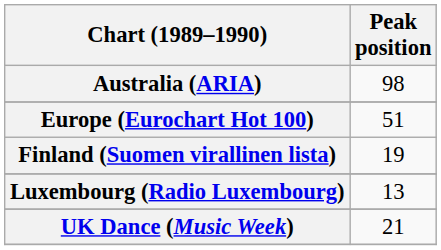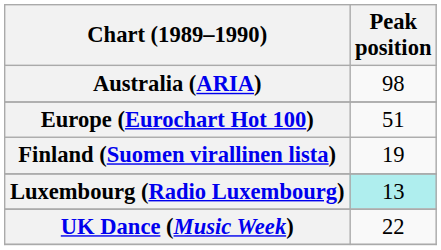Luxembourg (Radio Luxembourg) | Peak position: no background -> paleturquoise background
UK Dance (Music Week) | Peak position: 21 -> 22
